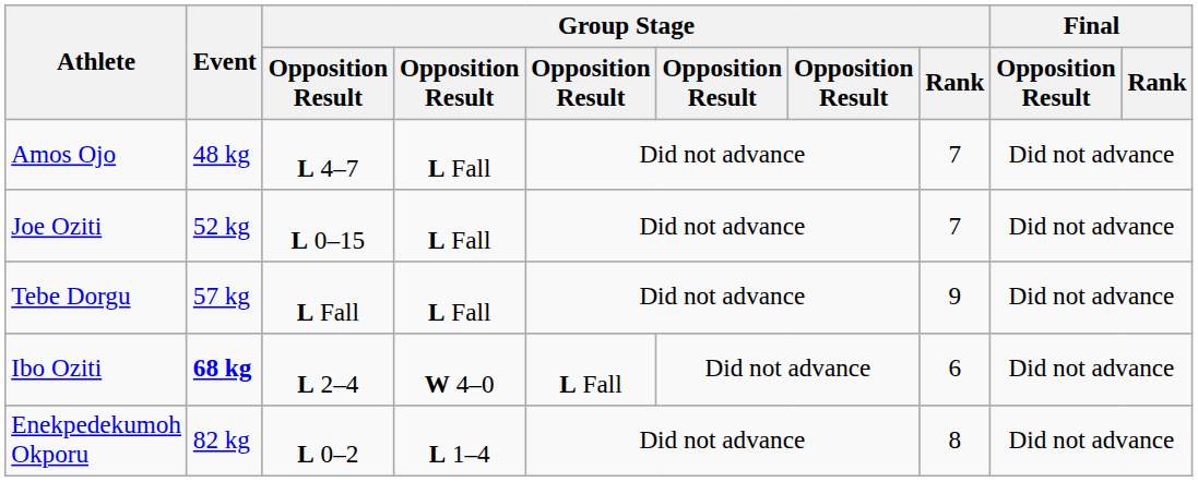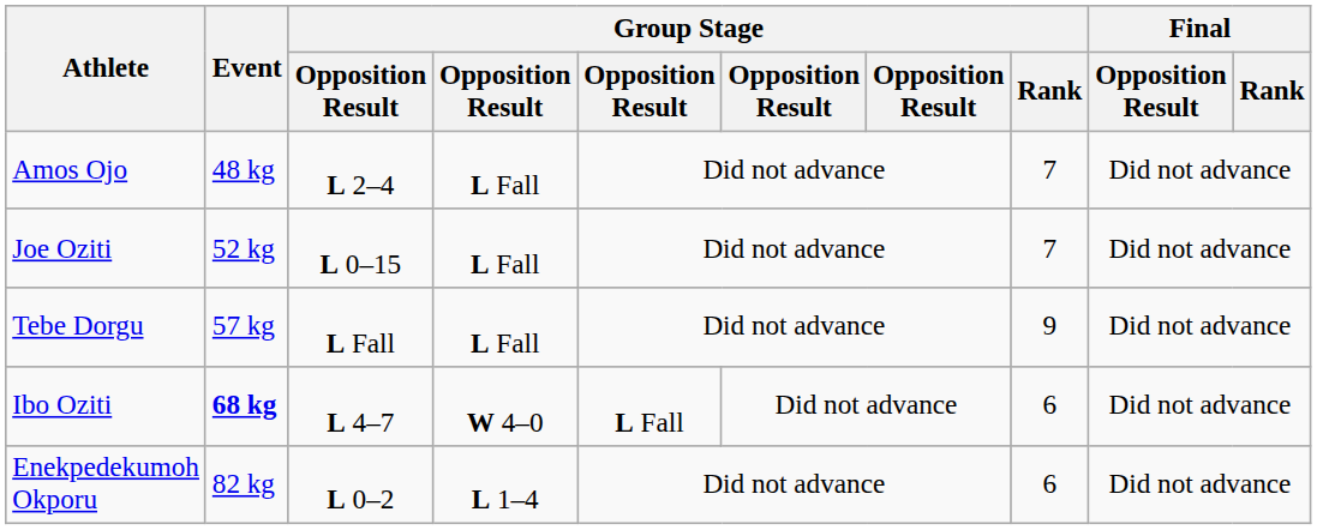Amos Ojo | column 3: L 4–7 -> L 2–4
Ibo Oziti | column 3: L 2–4 -> L 4–7
Enekpedekumoh Okporu | Group Stage / Rank: 8 -> 6
